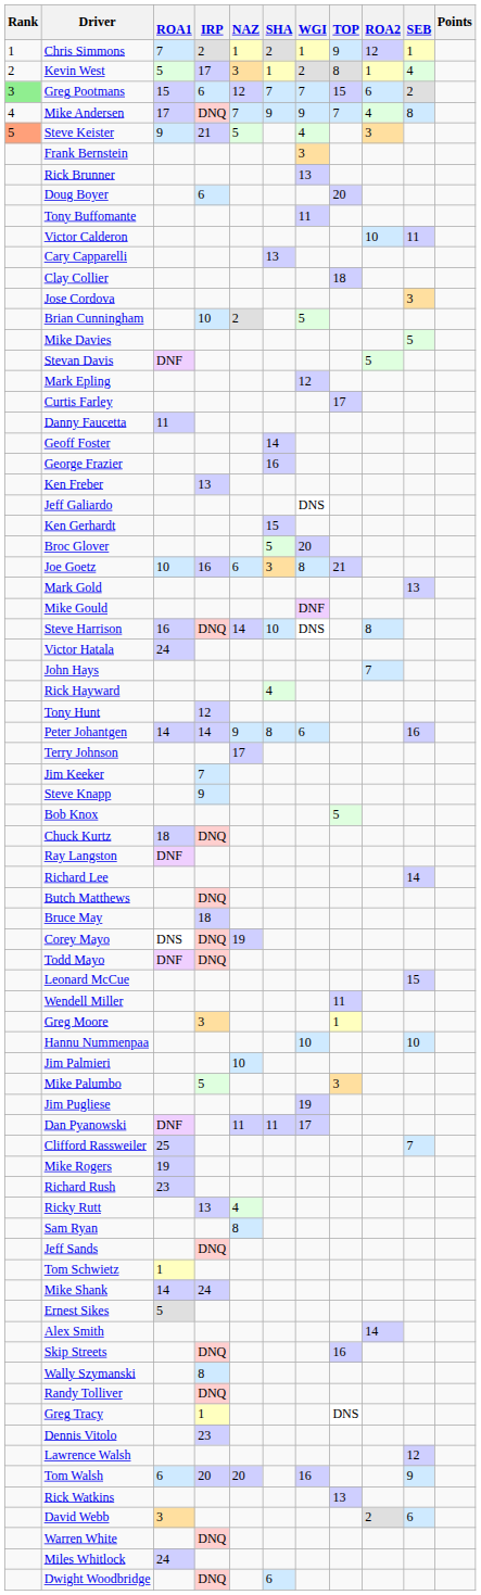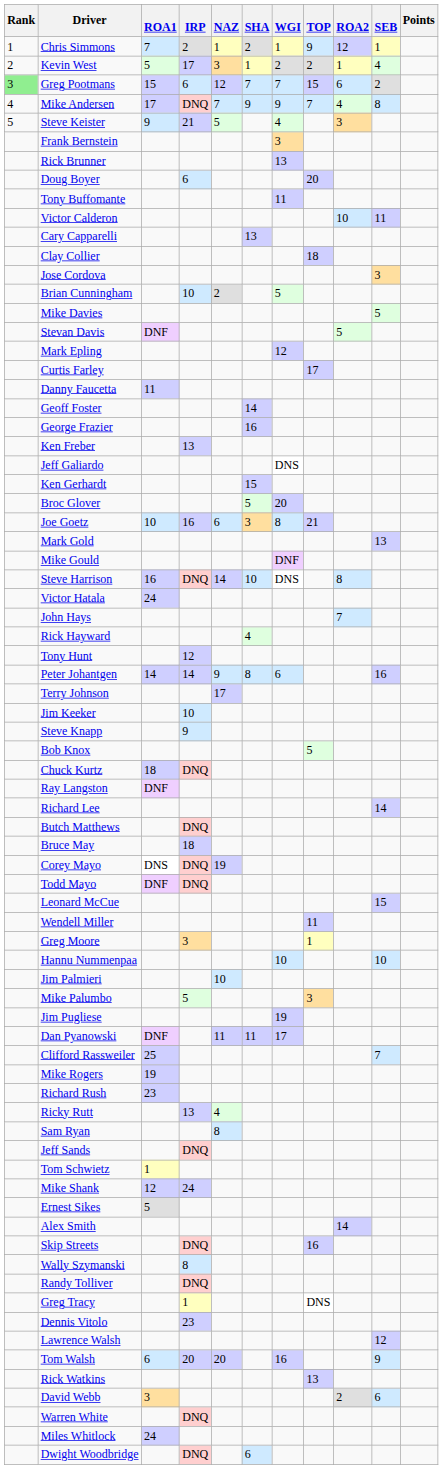Kevin West | TOP: 8 -> 2
Steve Keister | Rank: lightsalmon background -> no background
Jim Keeker | IRP: 7 -> 10
Mike Shank | ROA1: 14 -> 12
